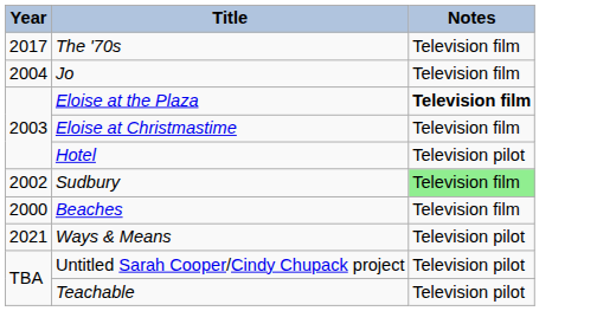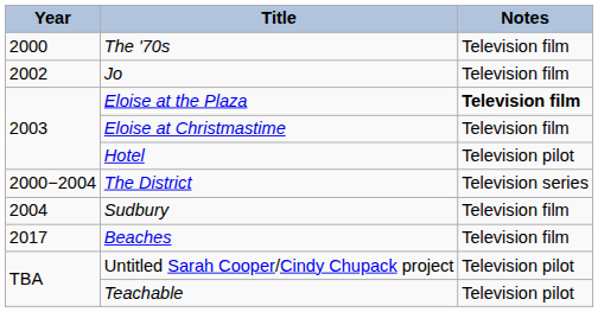The '70s | Year: 2017 -> 2000
Jo | Year: 2004 -> 2002
+ row: 2000−2004 | The District | Television series
Sudbury | Year: 2002 -> 2004
Sudbury | Notes: lightgreen background -> no background
Beaches | Year: 2000 -> 2017
- row: 2021 | Ways & Means | Television pilot
